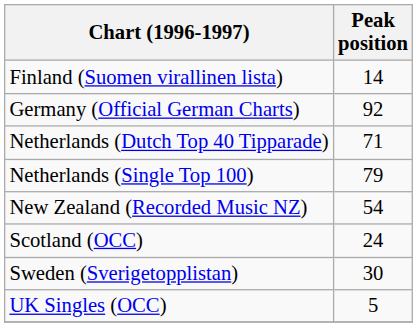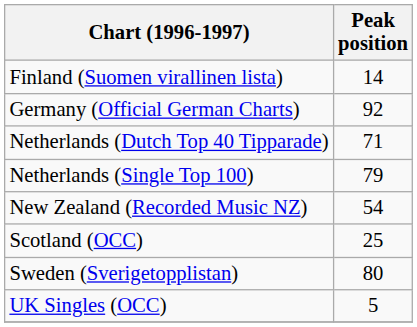Scotland (OCC) | Peak position: 24 -> 25
Sweden (Sverigetopplistan) | Peak position: 30 -> 80
